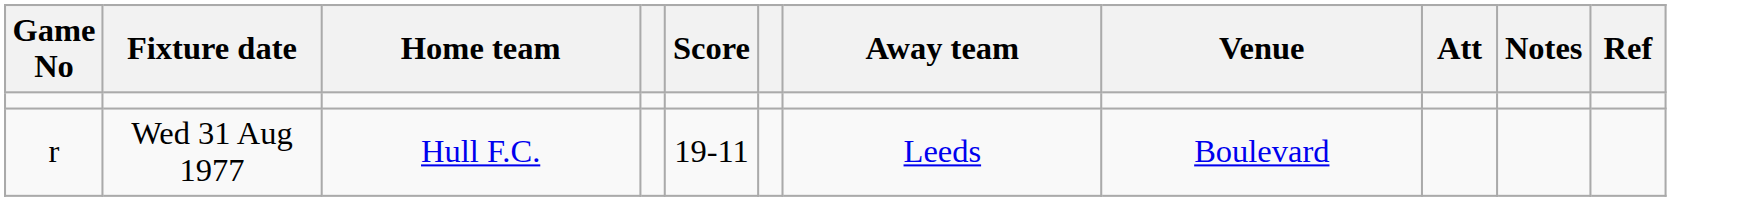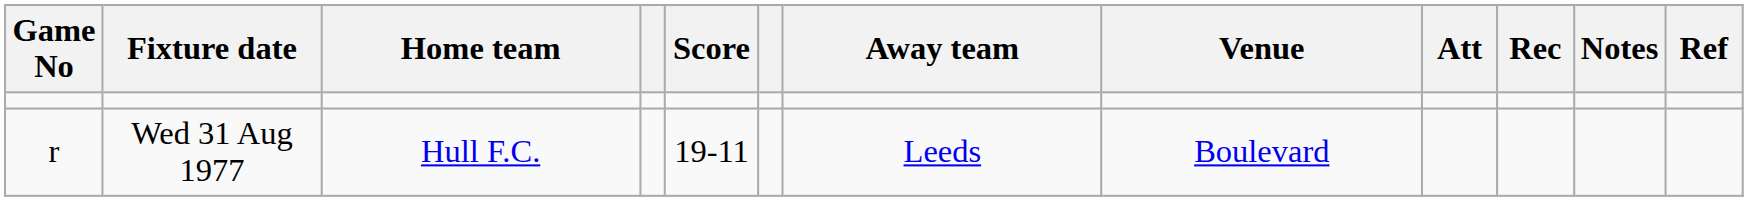+ column: Rec
